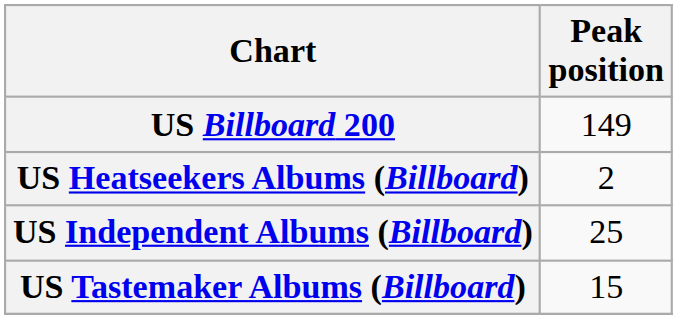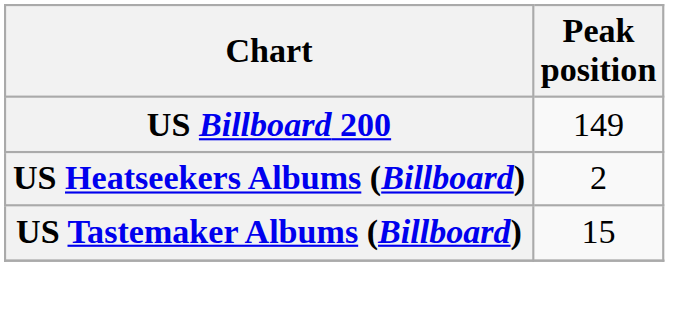- row: US Independent Albums (Billboard) | 25
